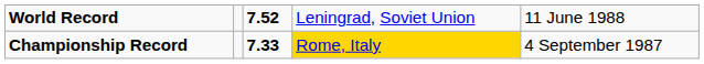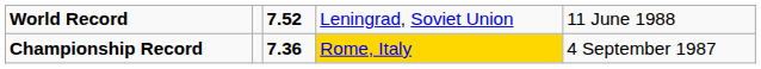Championship Record | column 3: 7.33 -> 7.36
